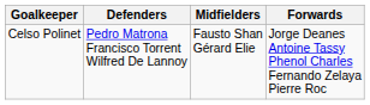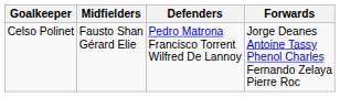columns swapped: Defenders <-> Midfielders
